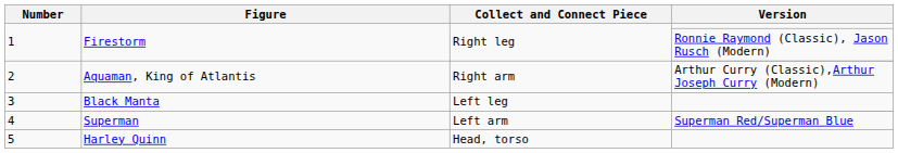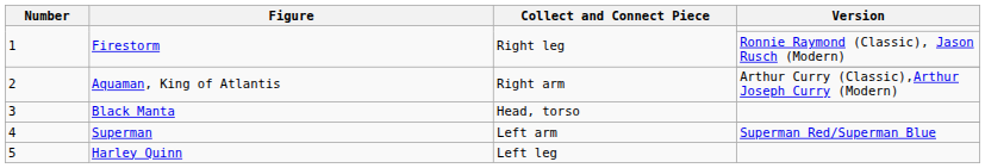3 | Collect and Connect Piece: Left leg -> Head, torso
5 | Collect and Connect Piece: Head, torso -> Left leg
